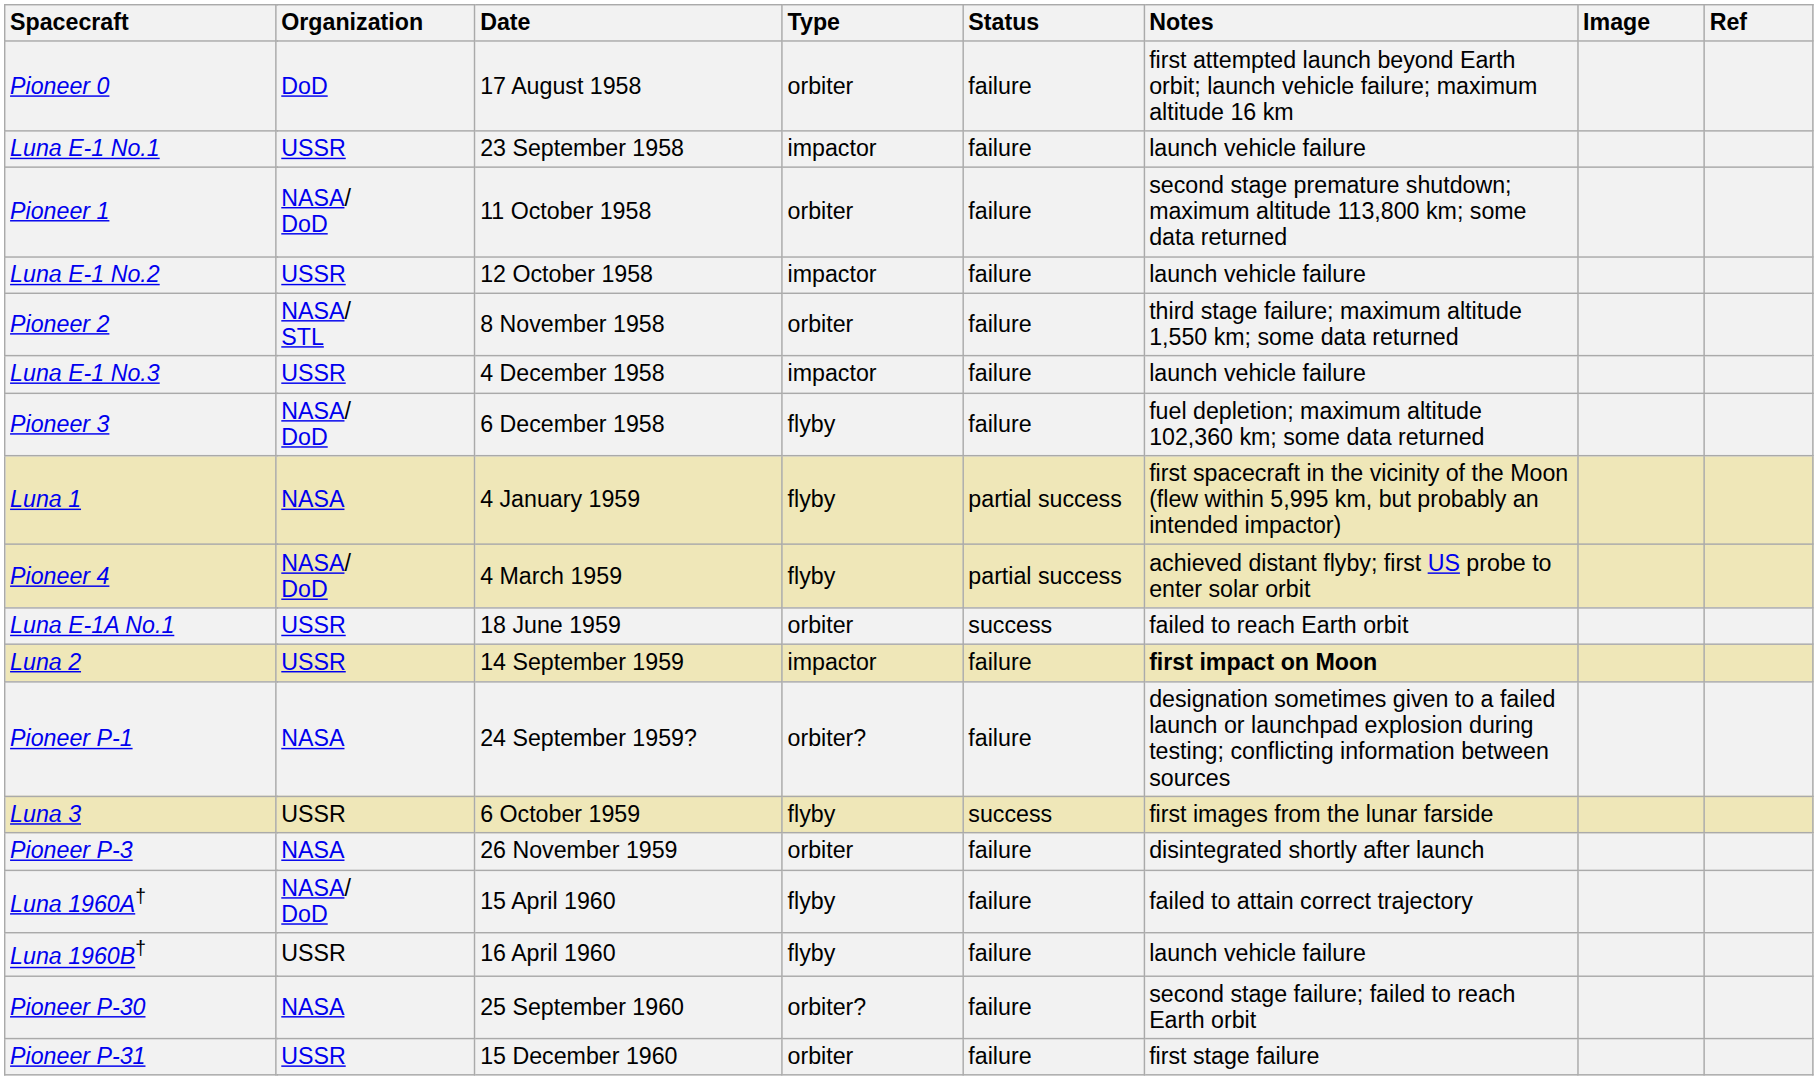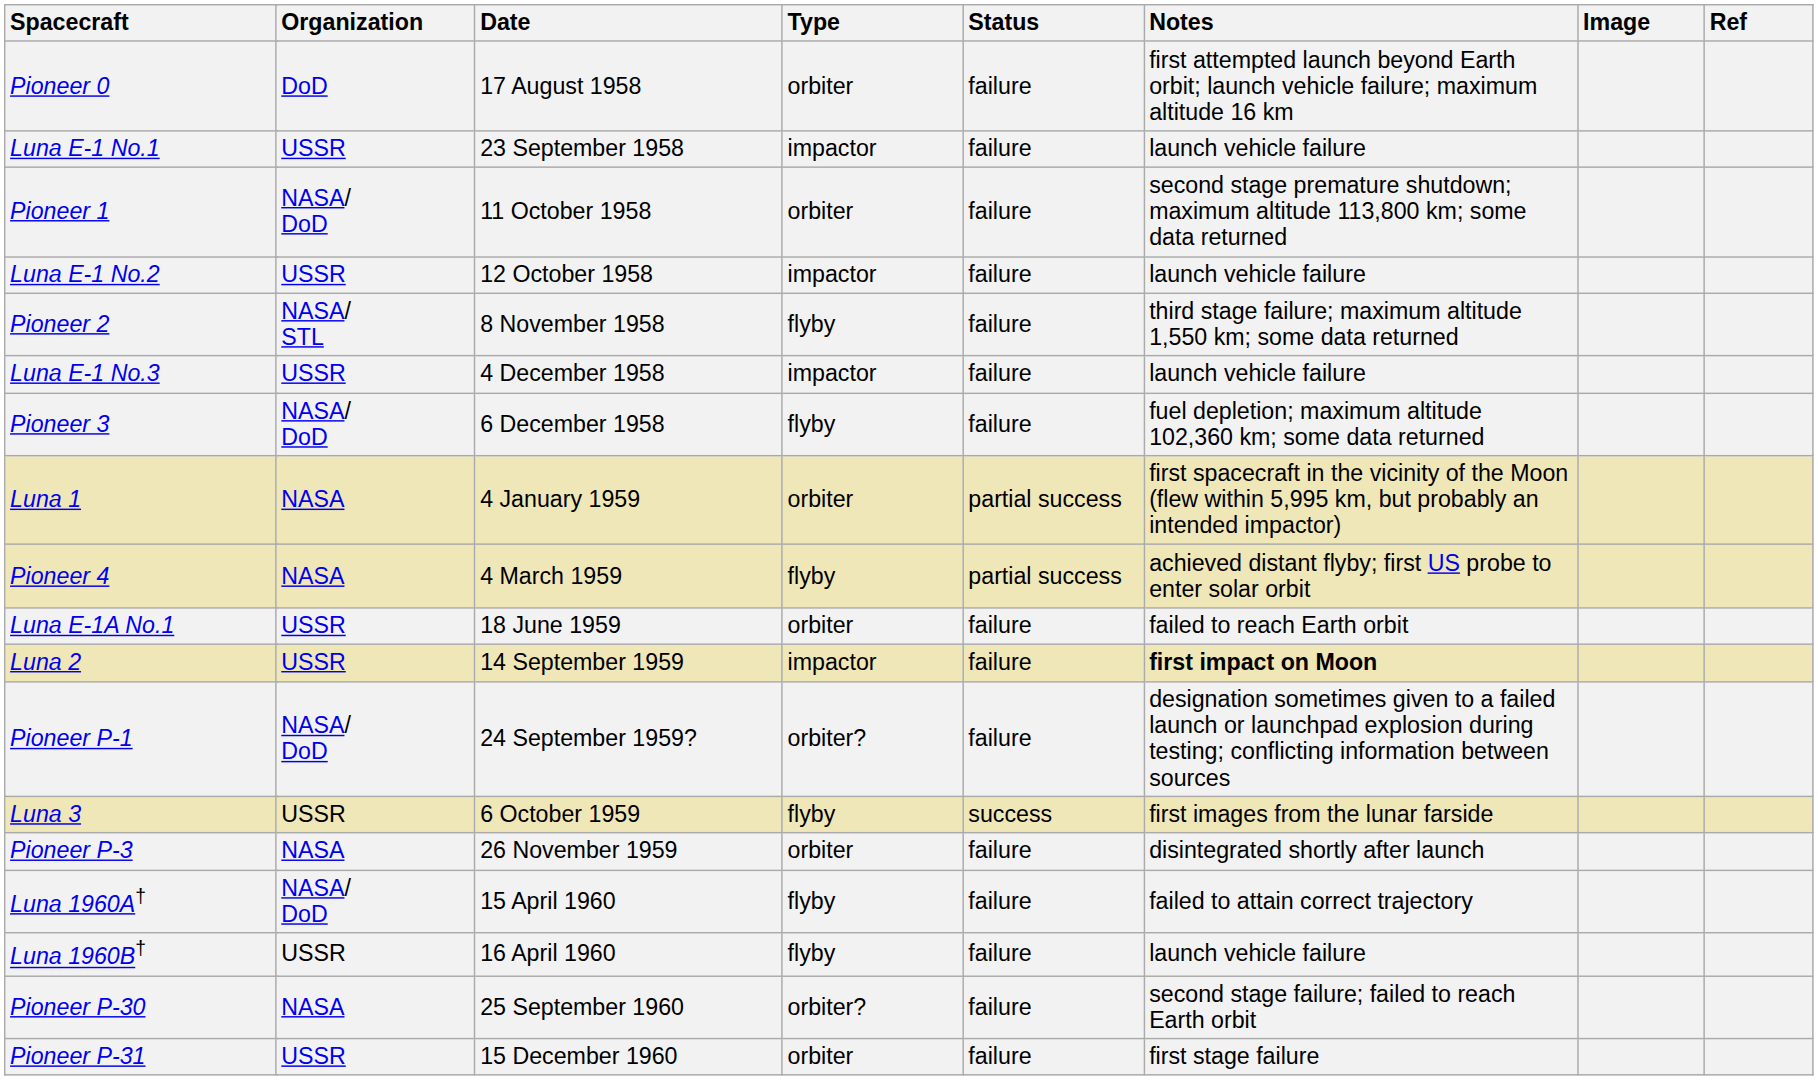Pioneer 2 | Type: orbiter -> flyby
Luna 1 | Type: flyby -> orbiter
Pioneer 4 | Organization: NASA/ DoD -> NASA
Luna E-1A No.1 | Status: success -> failure
Pioneer P-1 | Organization: NASA -> NASA/ DoD
